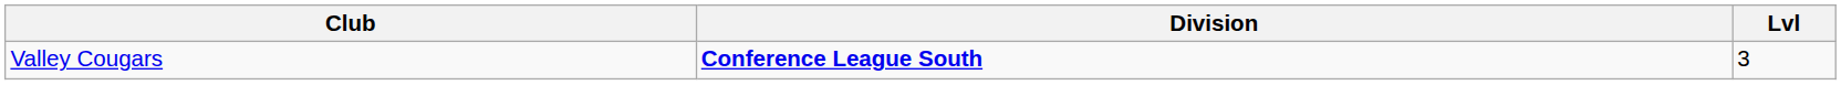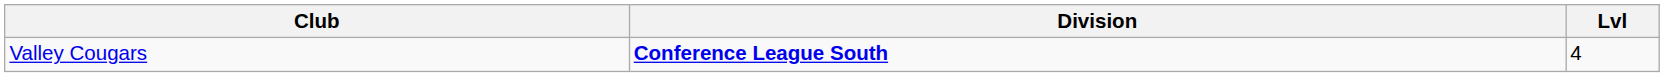Valley Cougars | Lvl: 3 -> 4
